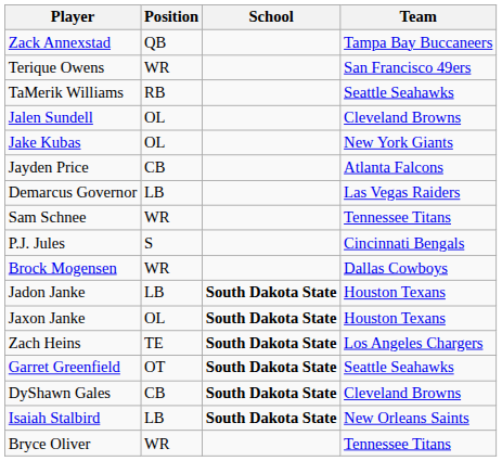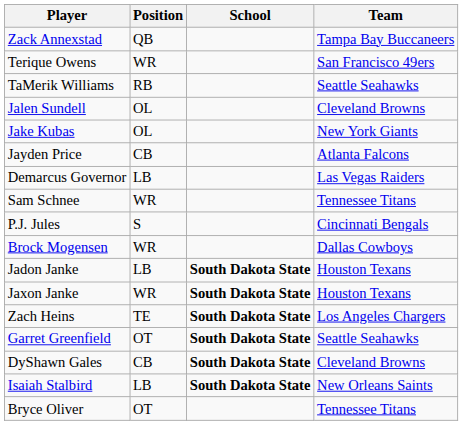Jaxon Janke | Position: OL -> WR
Bryce Oliver | Position: WR -> OT
